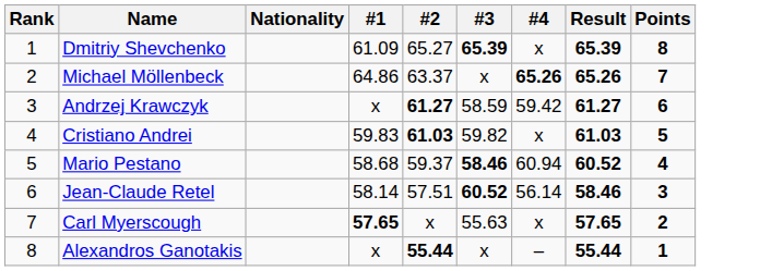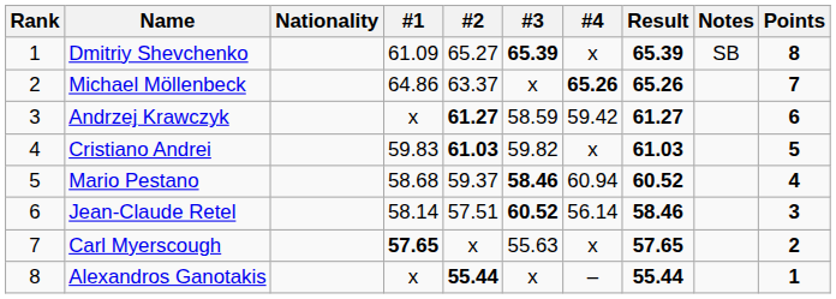+ column: Notes | SB
